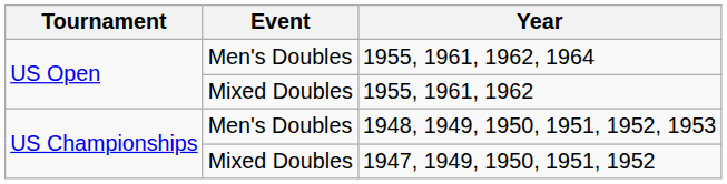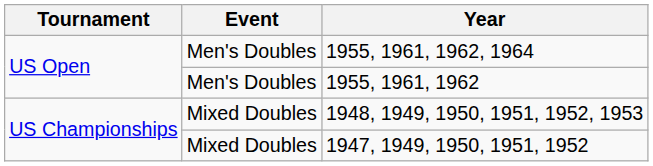1955, 1961, 1962 | Event: Mixed Doubles -> Men's Doubles
1948, 1949, 1950, 1951, 1952, 1953 | Event: Men's Doubles -> Mixed Doubles
